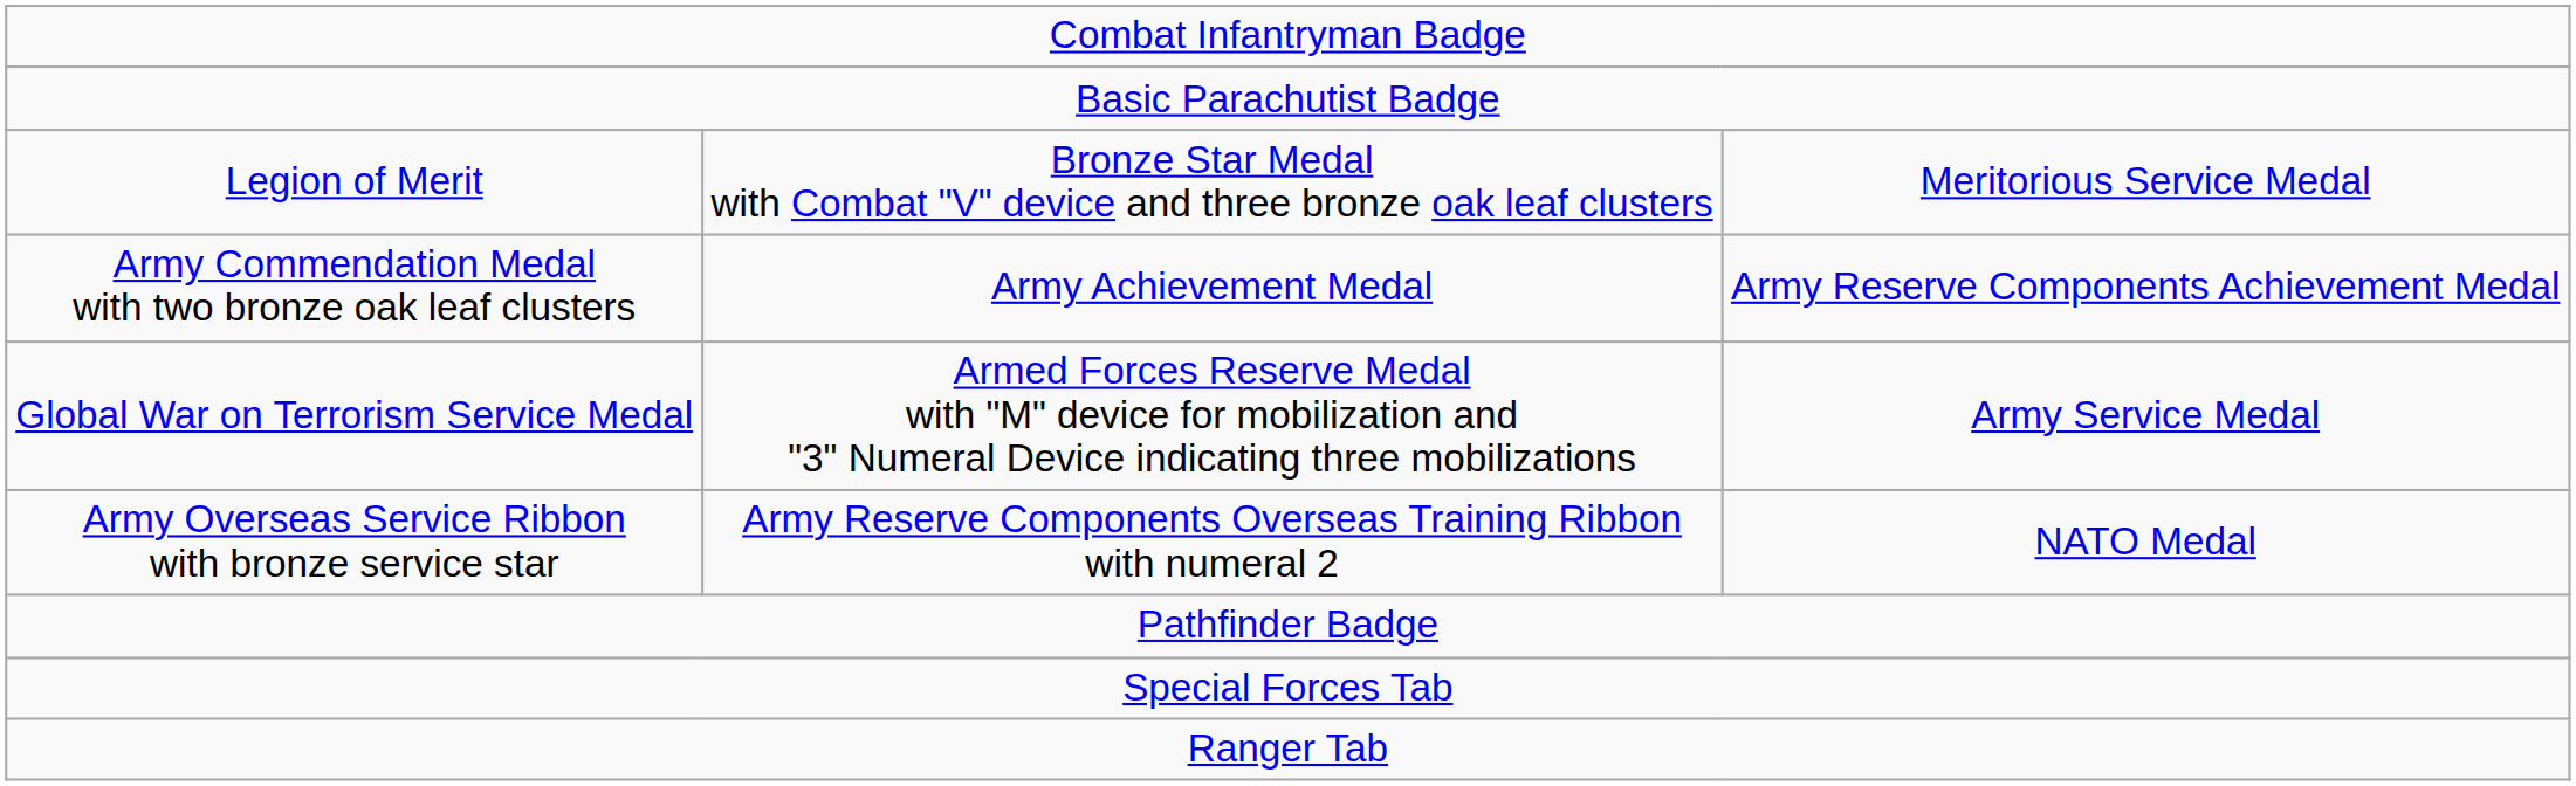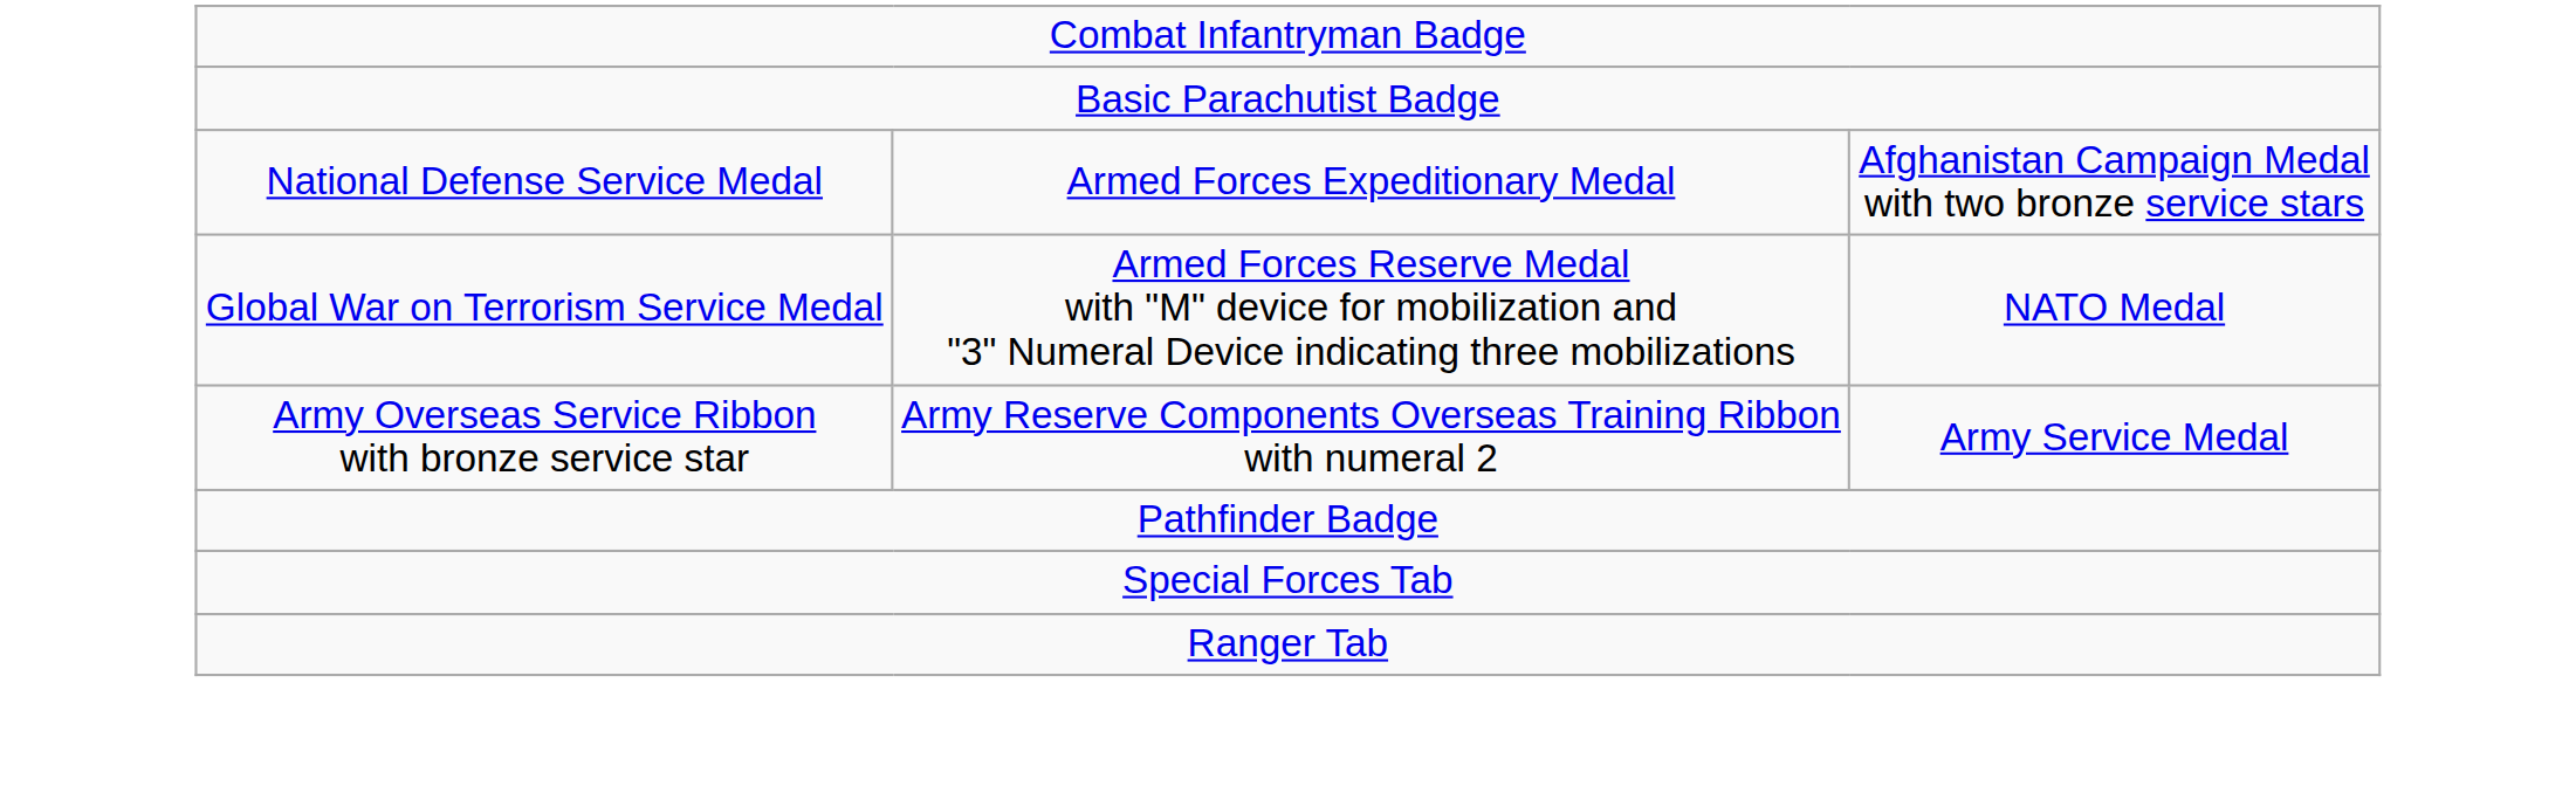- row: Legion of Merit | Bronze Star Medal with Combat "V" device and three bronze oak leaf clusters | Meritorious Service Medal
- row: Army Commendation Medal with two bronze oak leaf clusters | Army Achievement Medal | Army Reserve Components Achievement Medal
+ row: National Defense Service Medal | Armed Forces Expeditionary Medal | Afghanistan Campaign Medal with two bronze service stars
Global War on Terrorism Service Medal | column 3: Army Service Medal -> NATO Medal
Army Overseas Service Ribbon with bronze service star | column 3: NATO Medal -> Army Service Medal
